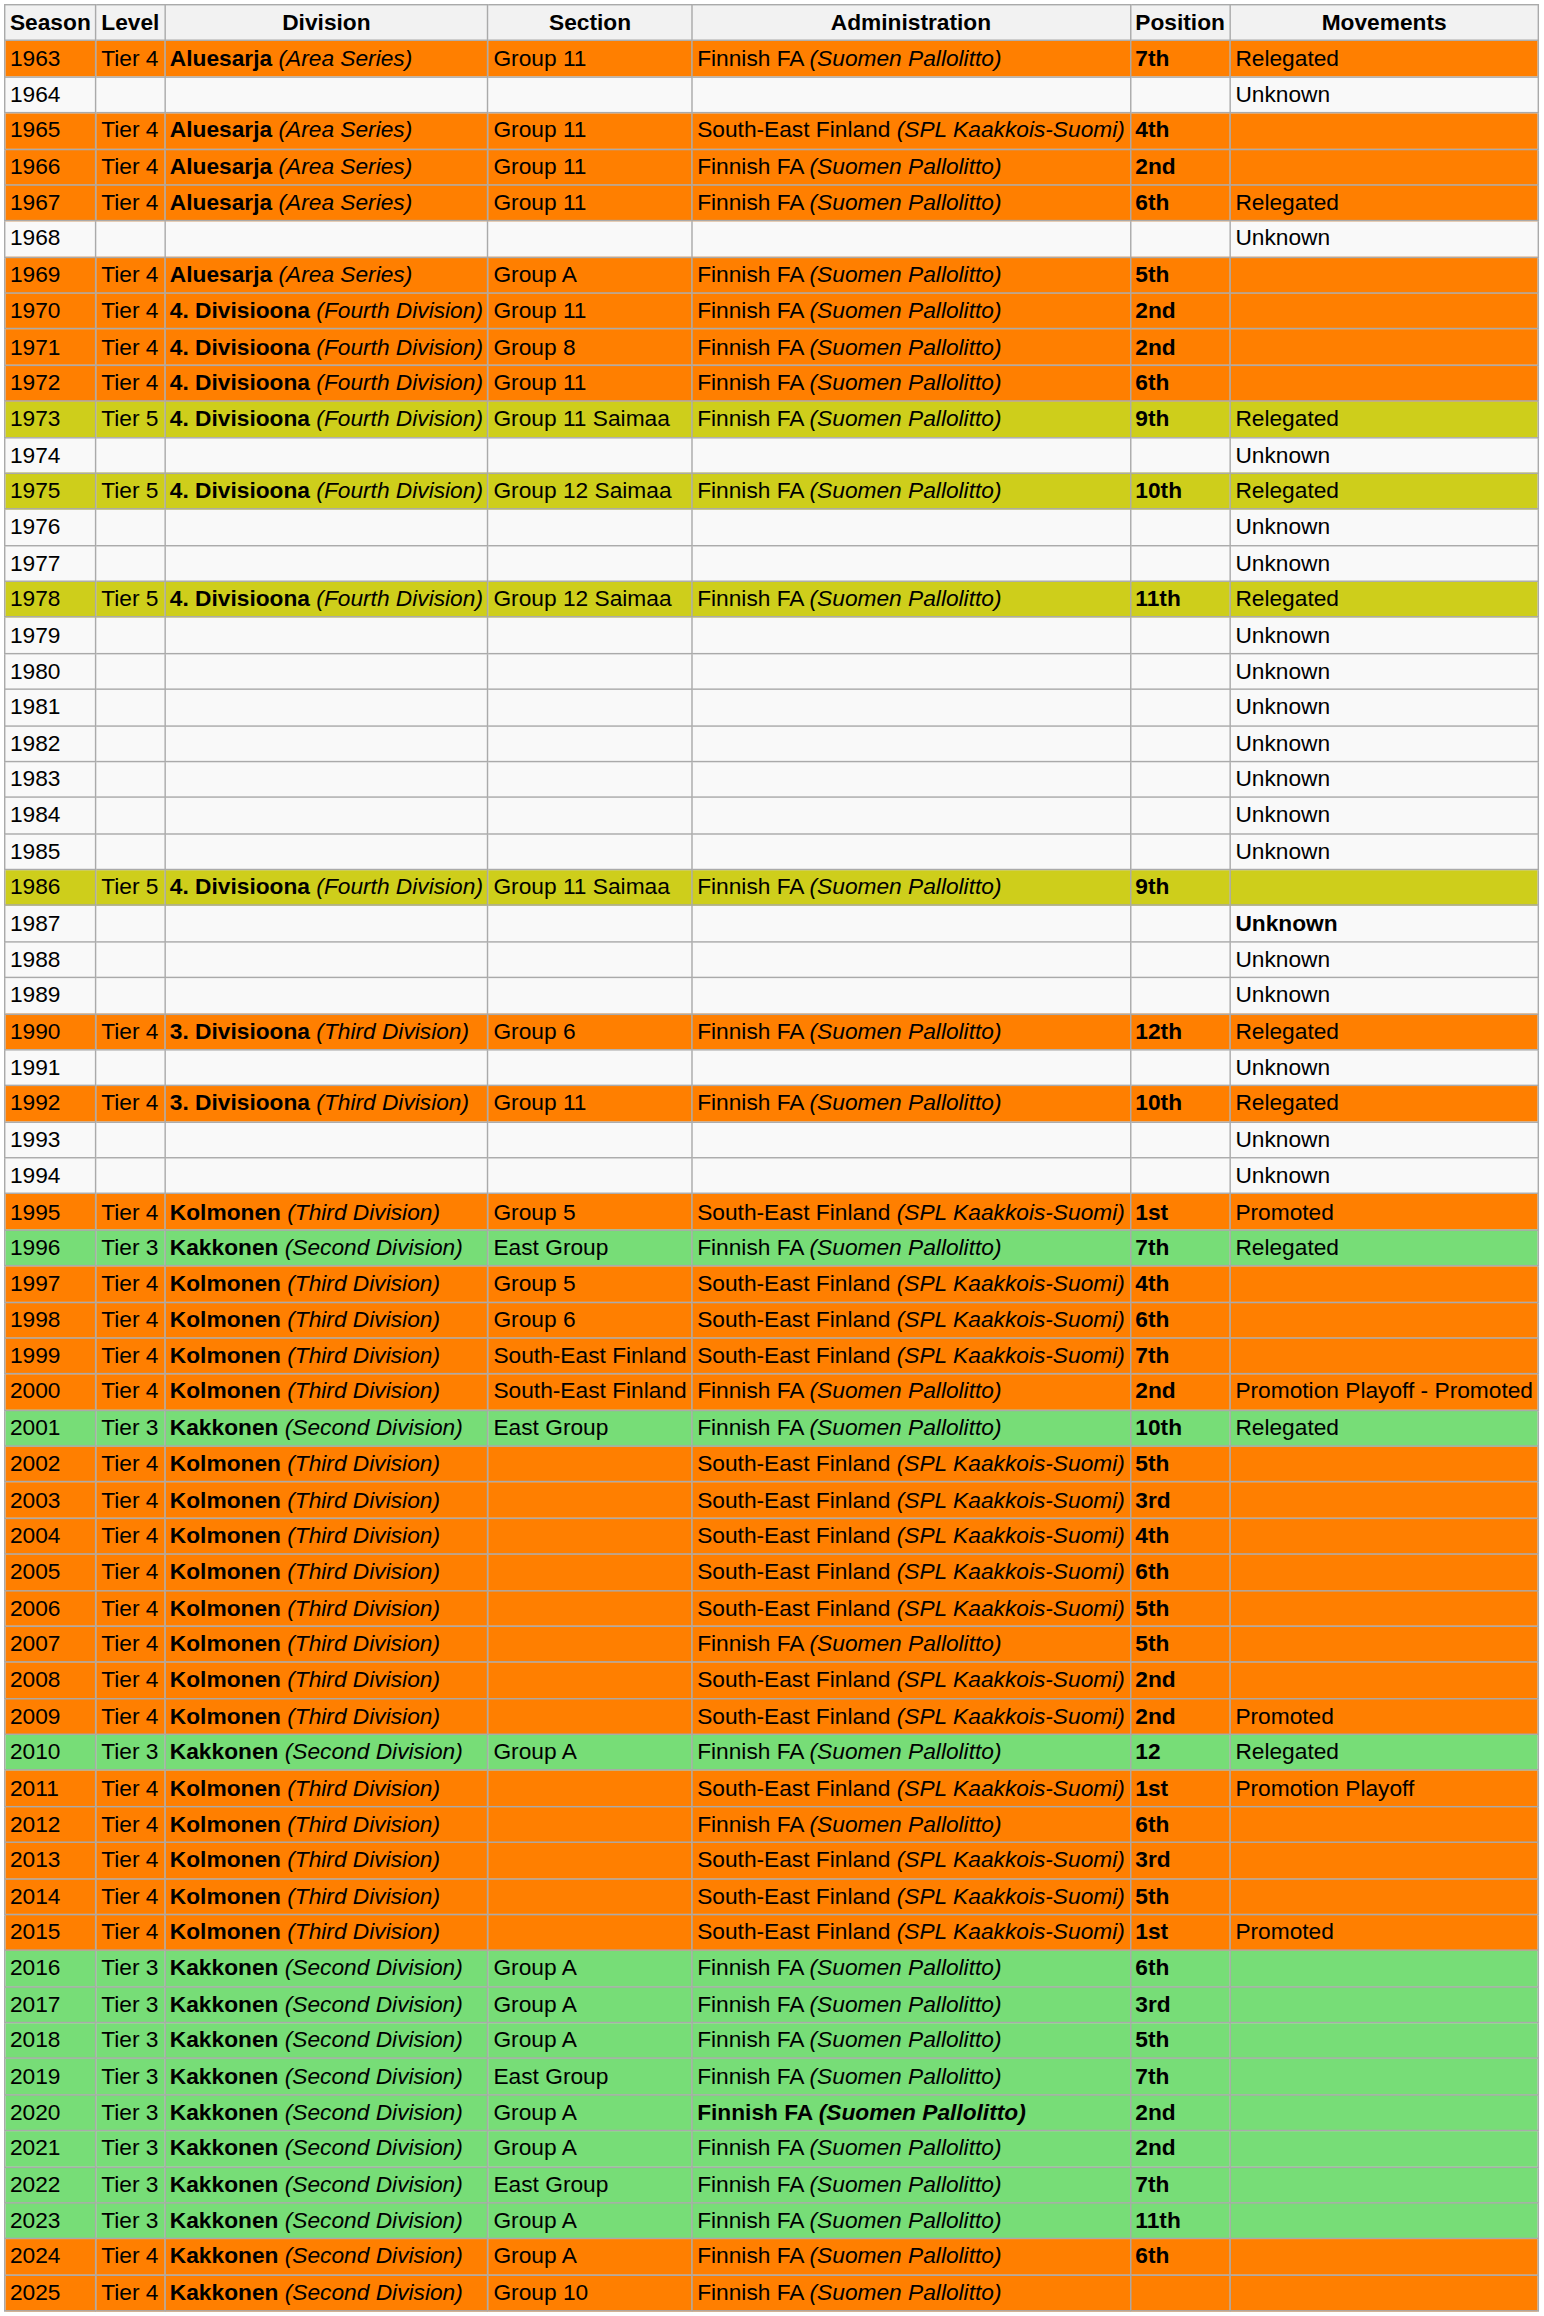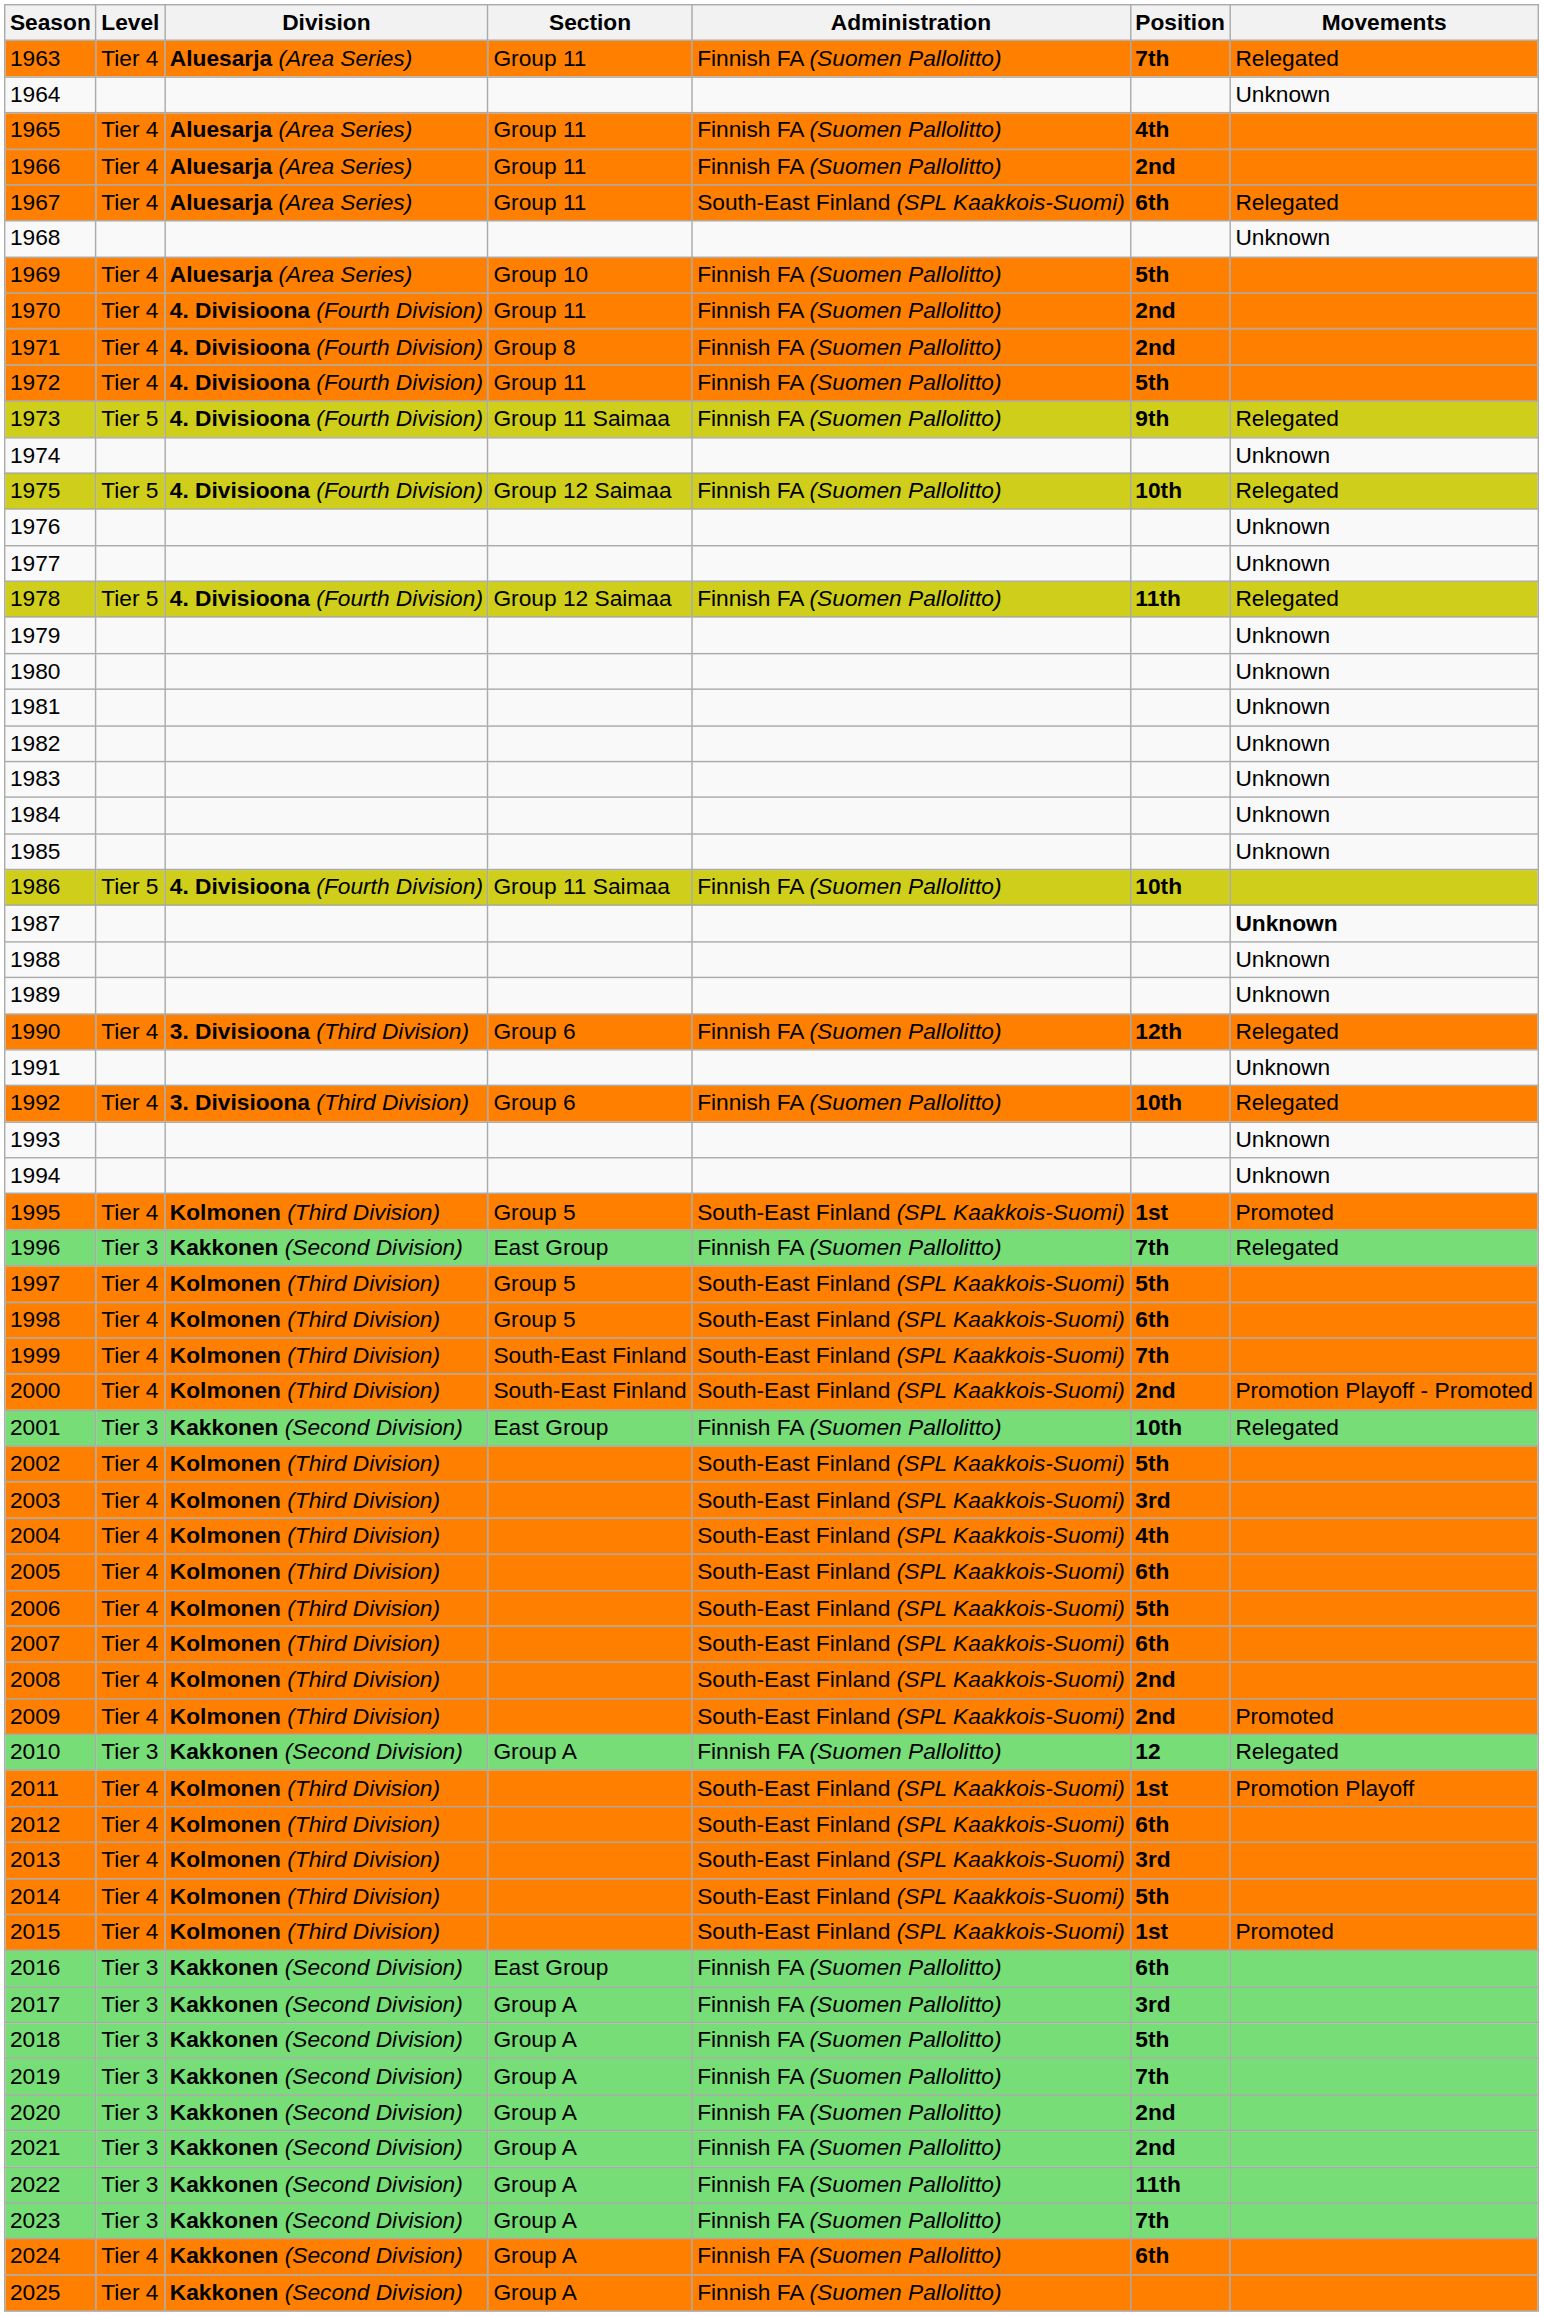1965 | Administration: South-East Finland (SPL Kaakkois-Suomi) -> Finnish FA (Suomen Pallolitto)
1967 | Administration: Finnish FA (Suomen Pallolitto) -> South-East Finland (SPL Kaakkois-Suomi)
1969 | Section: Group A -> Group 10
1972 | Position: 6th -> 5th
1986 | Position: 9th -> 10th
1992 | Section: Group 11 -> Group 6
1997 | Position: 4th -> 5th
1998 | Section: Group 6 -> Group 5
2000 | Administration: Finnish FA (Suomen Pallolitto) -> South-East Finland (SPL Kaakkois-Suomi)
2007 | Administration: Finnish FA (Suomen Pallolitto) -> South-East Finland (SPL Kaakkois-Suomi)
2007 | Position: 5th -> 6th
2012 | Administration: Finnish FA (Suomen Pallolitto) -> South-East Finland (SPL Kaakkois-Suomi)
2016 | Section: Group A -> East Group
2019 | Section: East Group -> Group A
2020 | Administration: bold -> normal
2022 | Section: East Group -> Group A
2022 | Position: 7th -> 11th
2023 | Position: 11th -> 7th
2025 | Section: Group 10 -> Group A
